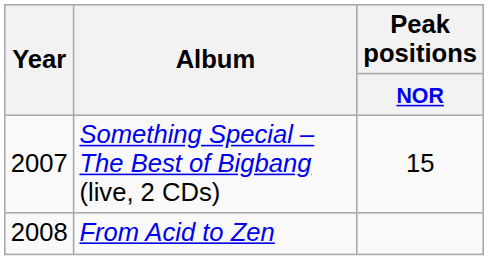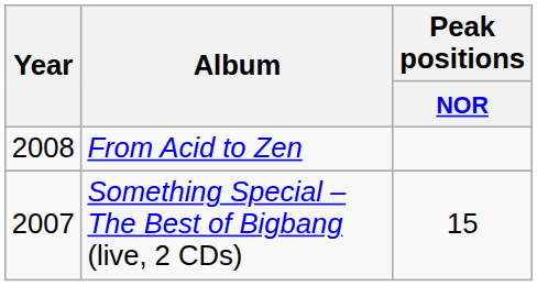rows swapped: Something Special – The Best of Bigbang (live, 2 CDs) <-> From Acid to Zen
